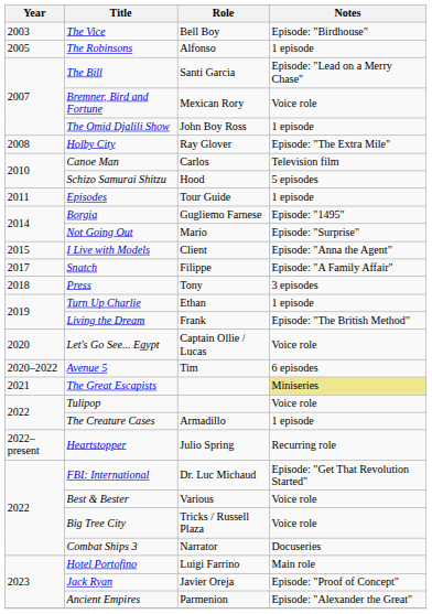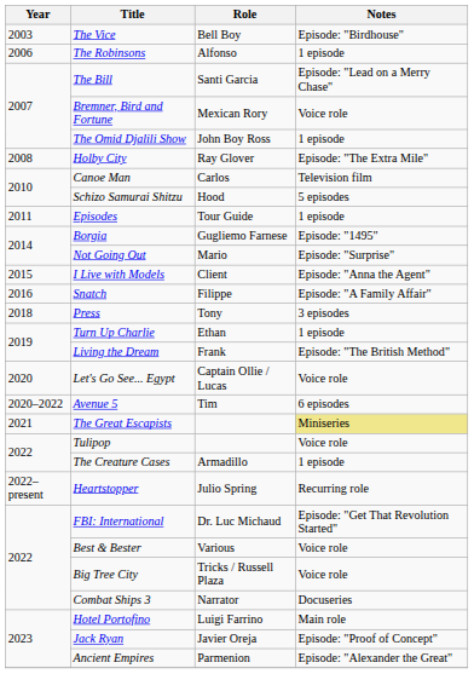The Robinsons | Year: 2005 -> 2006
Snatch | Year: 2017 -> 2016
